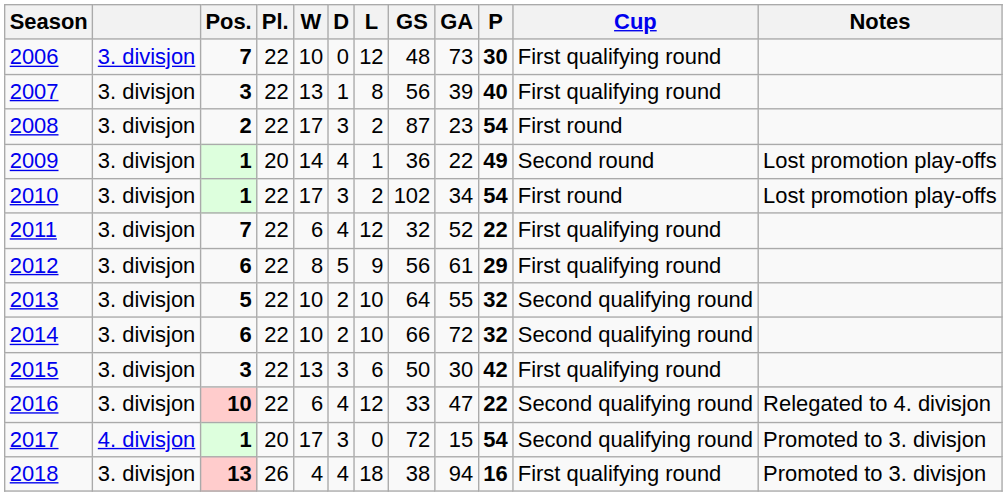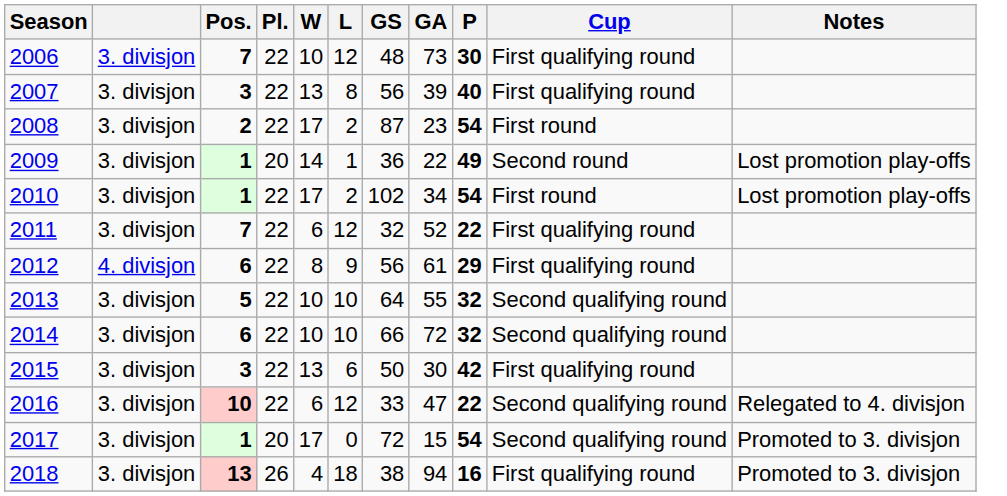- column: D | 0 | 1 | 3 | 4 | 3 | 4 | 5 | 2 | 2 | 3 | 4 | 3 | 4
2012 | column 2: 3. divisjon -> 4. divisjon
2017 | column 2: 4. divisjon -> 3. divisjon
